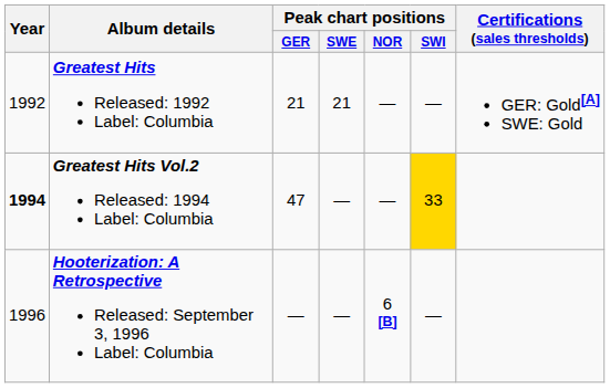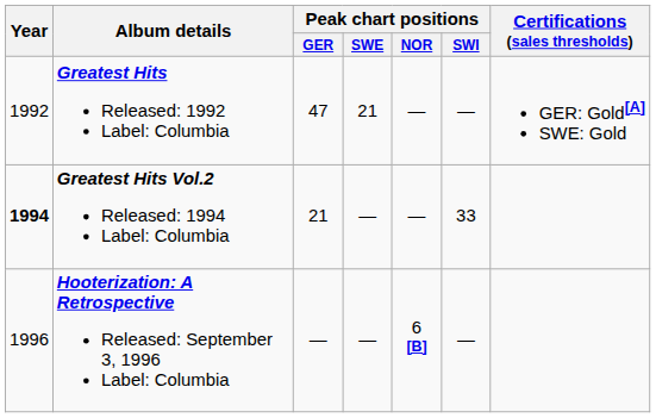Greatest Hits Released: 1992 Label: Columbia | Peak chart positions / GER: 21 -> 47
Greatest Hits Vol.2 Released: 1994 Label: Columbia | Peak chart positions / GER: 47 -> 21
Greatest Hits Vol.2 Released: 1994 Label: Columbia | Peak chart positions / SWI: gold background -> no background
